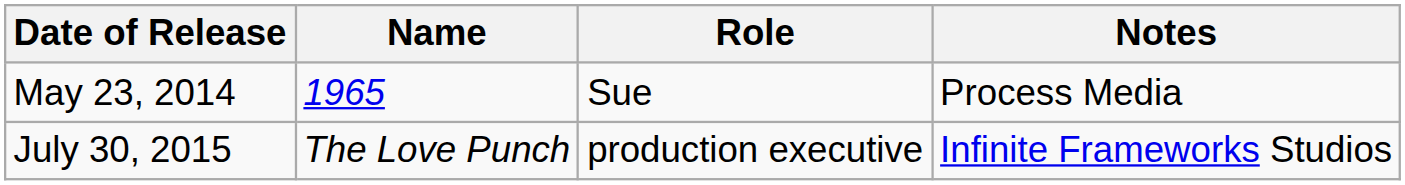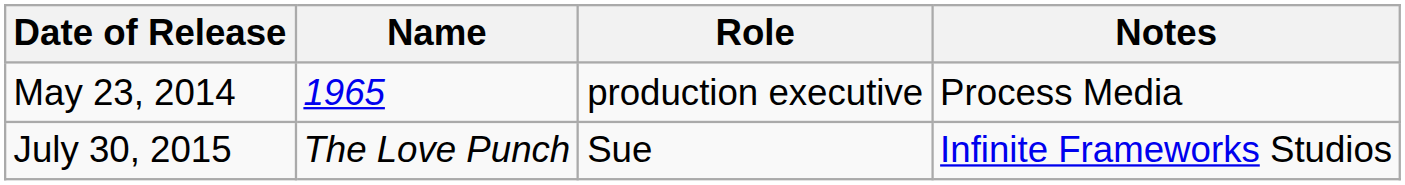May 23, 2014 | Role: Sue -> production executive
July 30, 2015 | Role: production executive -> Sue
